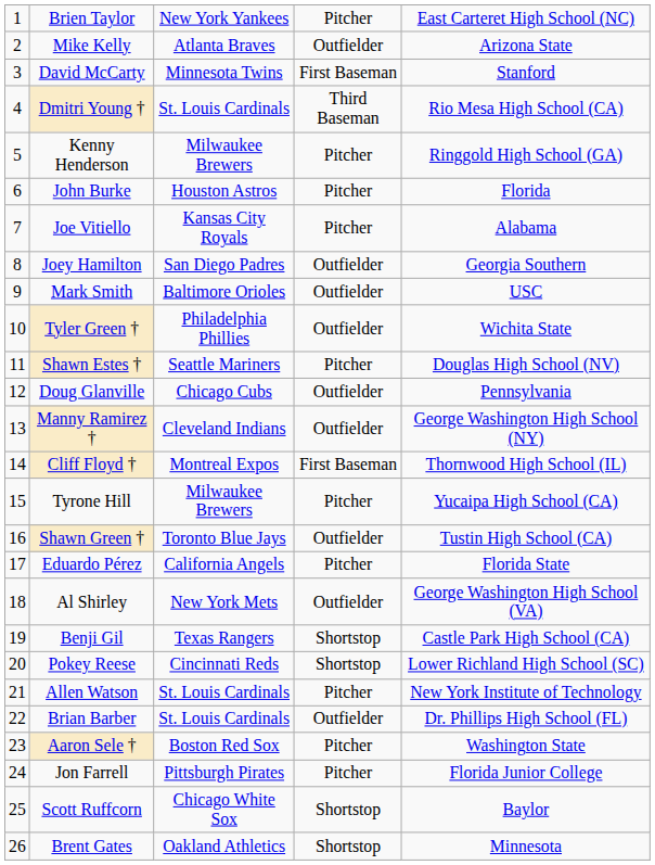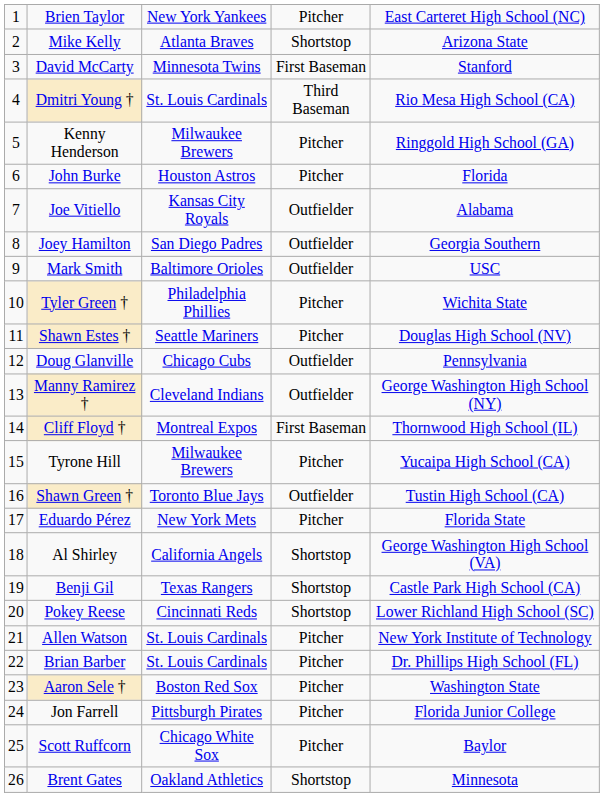Mike Kelly | column 4: Outfielder -> Shortstop
Joe Vitiello | column 4: Pitcher -> Outfielder
Tyler Green † | column 4: Outfielder -> Pitcher
Eduardo Pérez | column 3: California Angels -> New York Mets
Al Shirley | column 3: New York Mets -> California Angels
Al Shirley | column 4: Outfielder -> Shortstop
Brian Barber | column 4: Outfielder -> Pitcher
Scott Ruffcorn | column 4: Shortstop -> Pitcher
